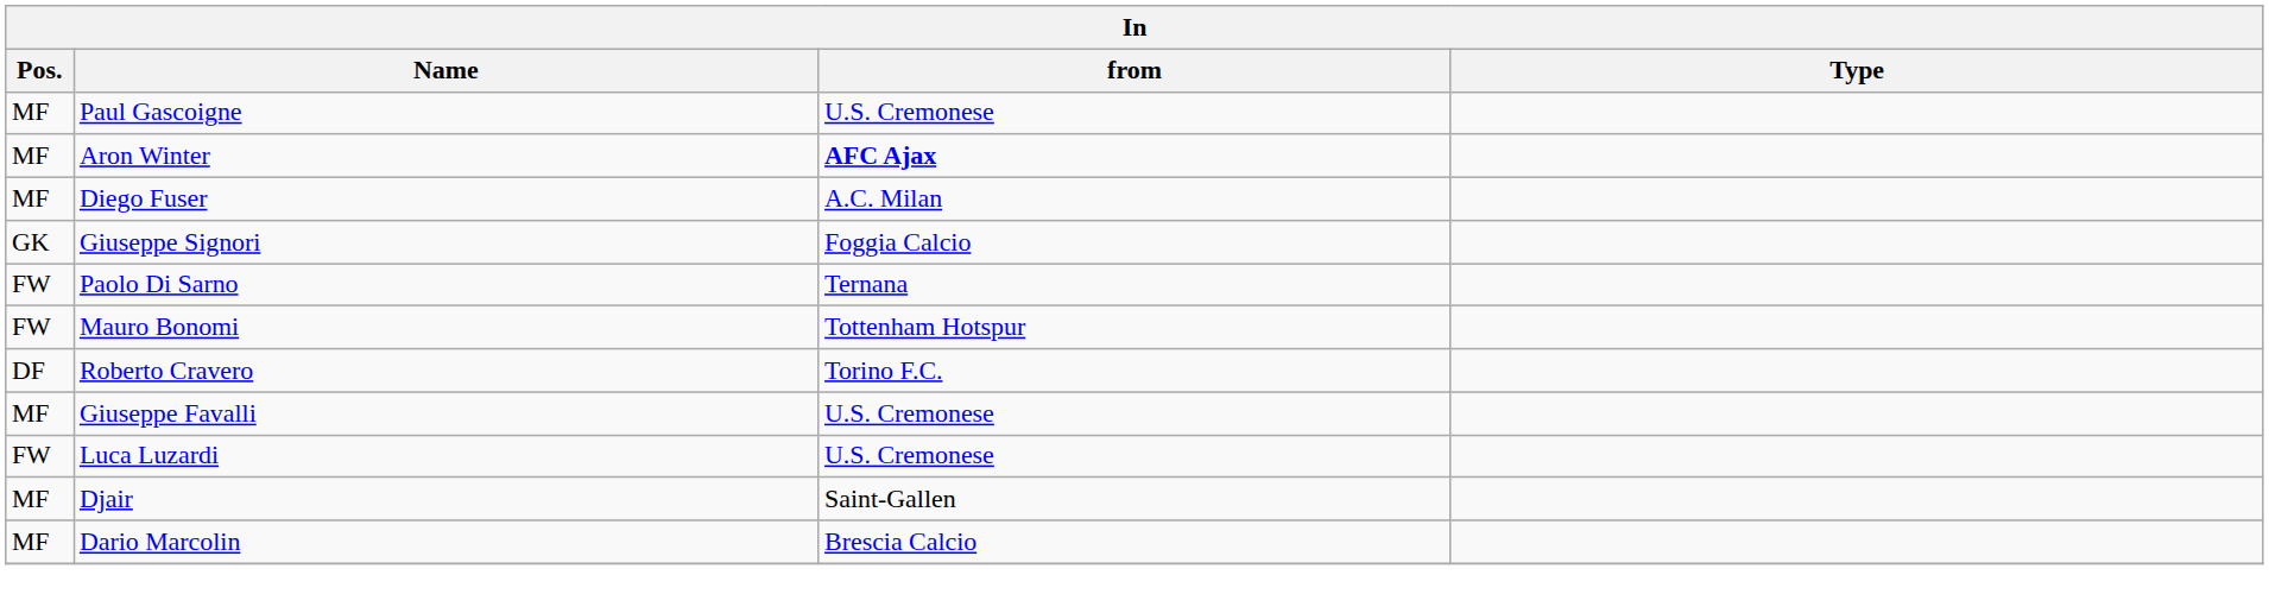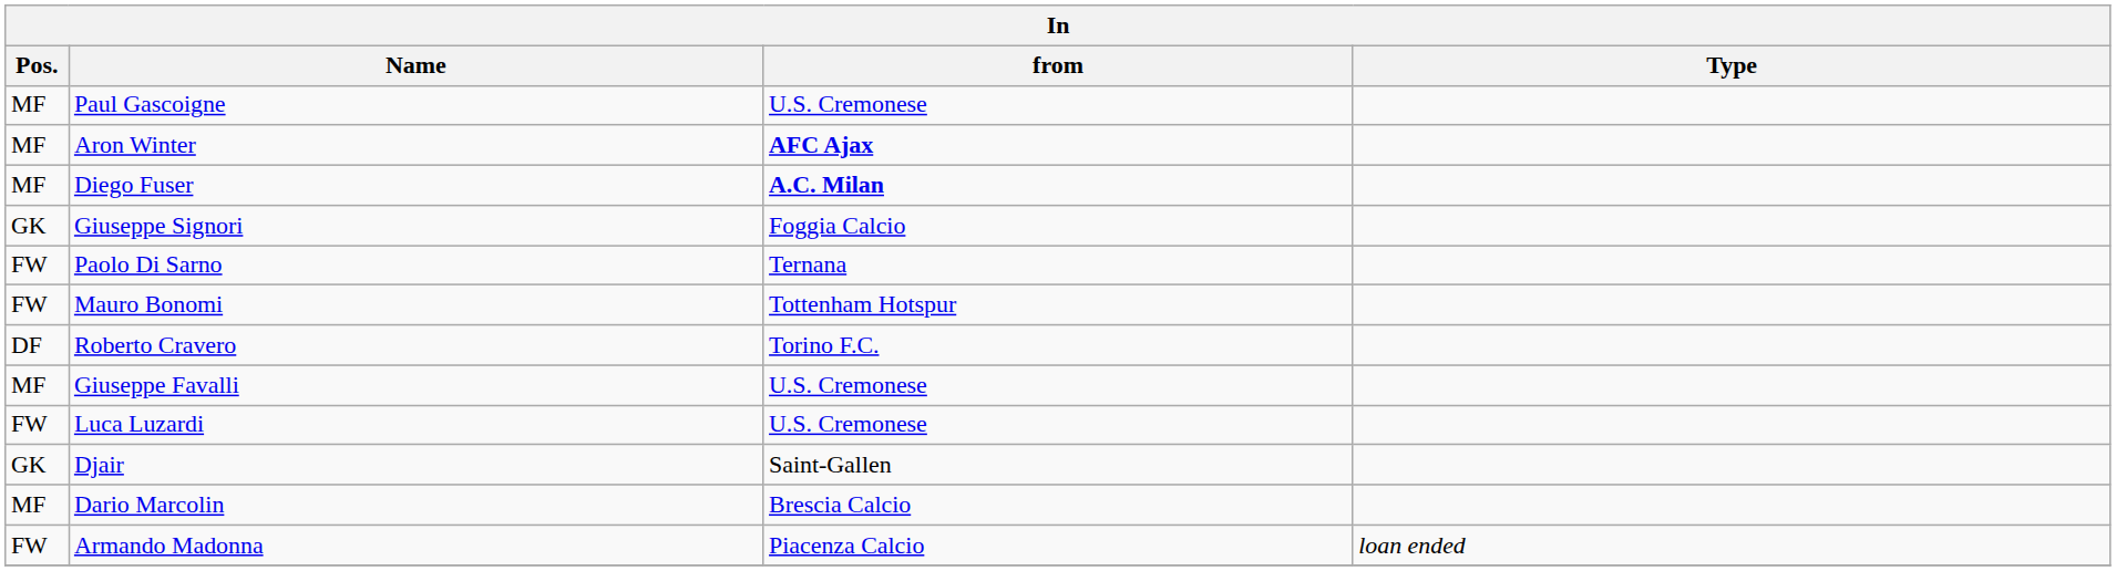Diego Fuser | from: normal -> bold
Djair | Pos.: MF -> GK
+ row: FW | Armando Madonna | Piacenza Calcio | loan ended
